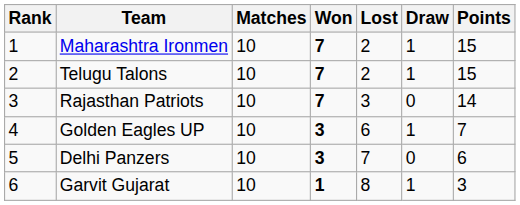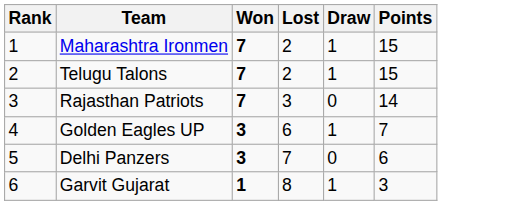- column: Matches | 10 | 10 | 10 | 10 | 10 | 10
